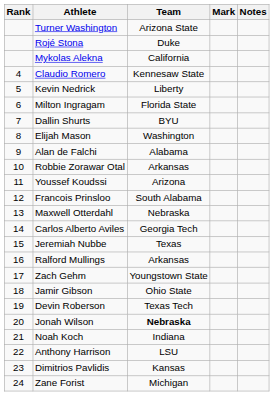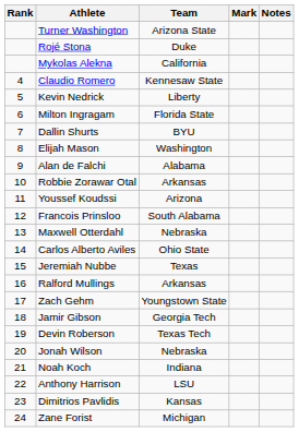Carlos Alberto Aviles | Team: Georgia Tech -> Ohio State
Jamir Gibson | Team: Ohio State -> Georgia Tech
Jonah Wilson | Team: bold -> normal
